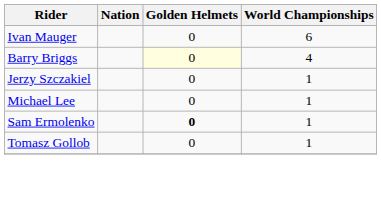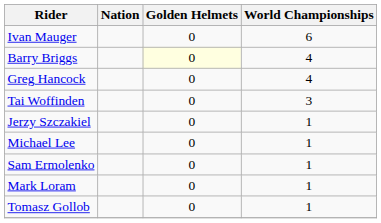+ row: Greg Hancock | 0 | 4
+ row: Tai Woffinden | 0 | 3
Sam Ermolenko | Golden Helmets: bold -> normal
+ row: Mark Loram | 0 | 1
